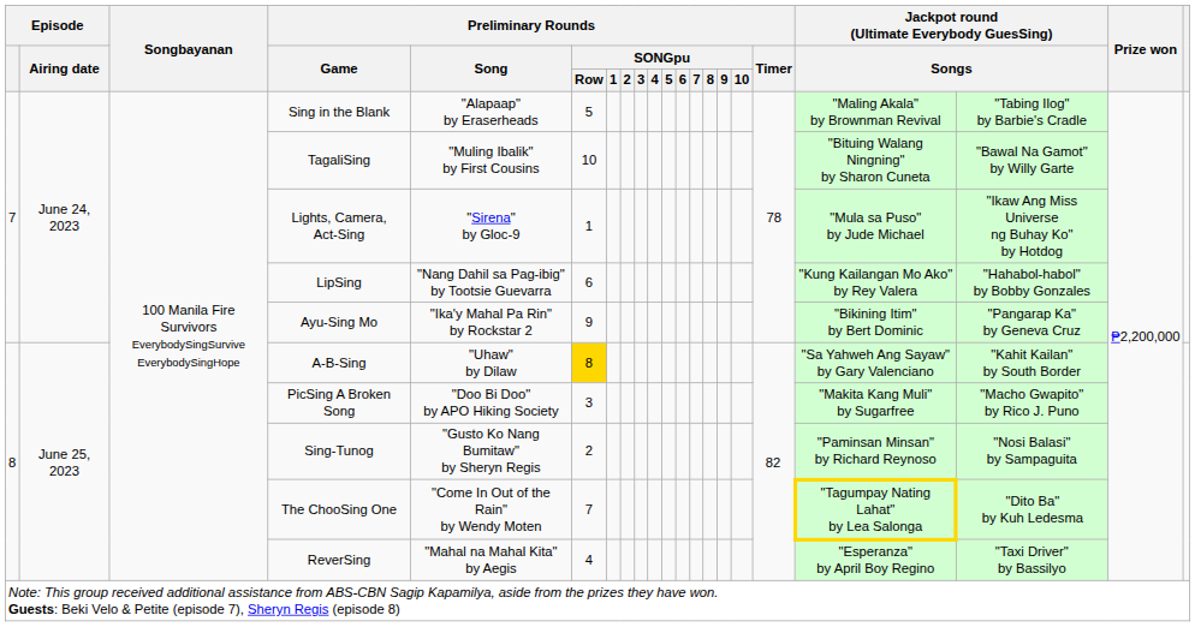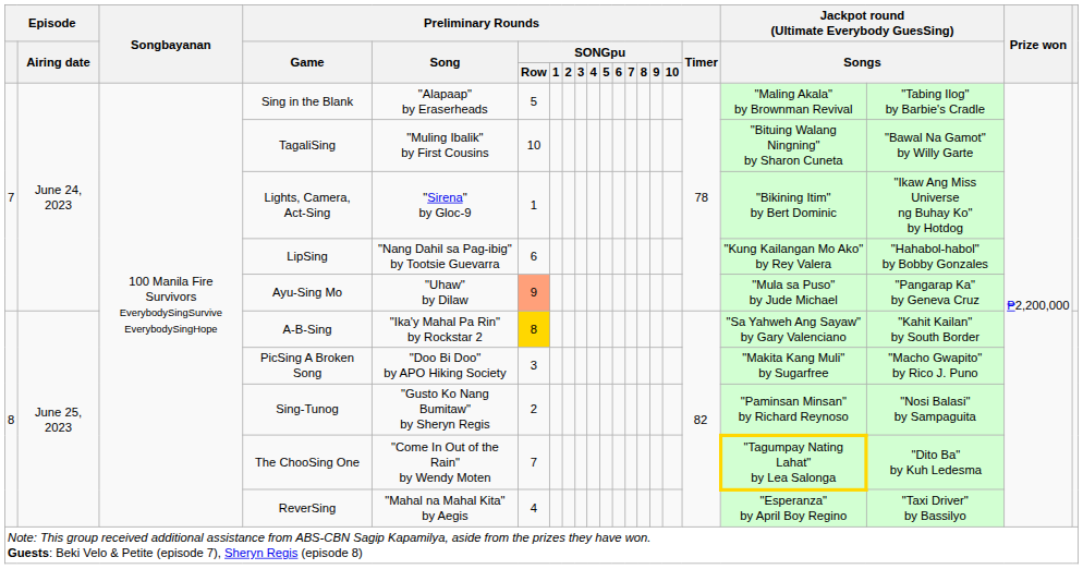Lights, Camera, Act-Sing | column 18: "Mula sa Puso" by Jude Michael -> "Bikining Itim" by Bert Dominic
Ayu-Sing Mo | Preliminary Rounds / Song: "Ika'y Mahal Pa Rin" by Rockstar 2 -> "Uhaw" by Dilaw
Ayu-Sing Mo | Preliminary Rounds / SONGpu / Row: no background -> lightsalmon background
Ayu-Sing Mo | column 18: "Bikining Itim" by Bert Dominic -> "Mula sa Puso" by Jude Michael
A-B-Sing | Preliminary Rounds / Song: "Uhaw" by Dilaw -> "Ika'y Mahal Pa Rin" by Rockstar 2
